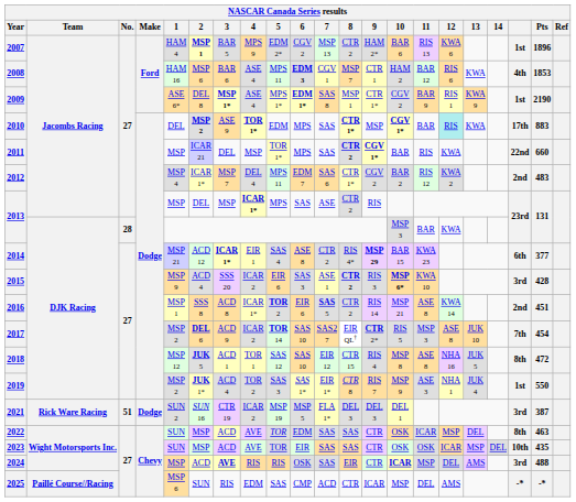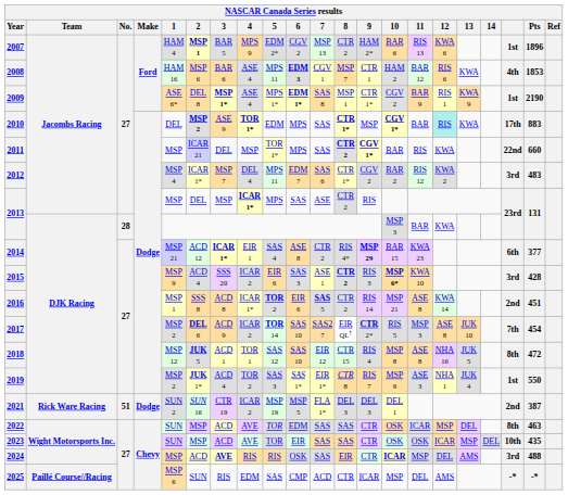2012 | column 19: 2nd -> 3rd
2021 | column 19: 3rd -> 2nd
